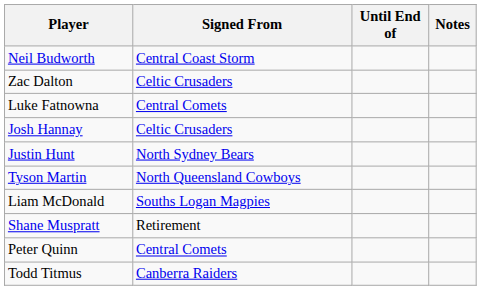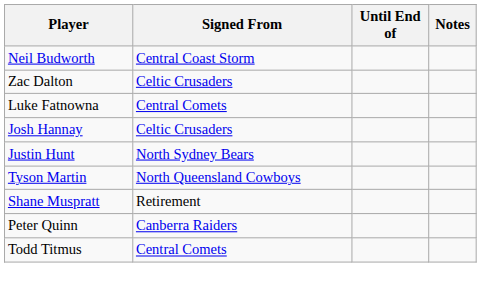- row: Liam McDonald | Souths Logan Magpies
Peter Quinn | Signed From: Central Comets -> Canberra Raiders
Todd Titmus | Signed From: Canberra Raiders -> Central Comets
